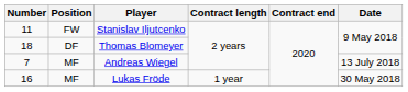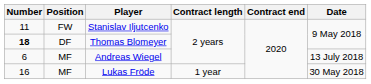Thomas Blomeyer | Number: normal -> bold
Andreas Wiegel | Number: 7 -> 6
